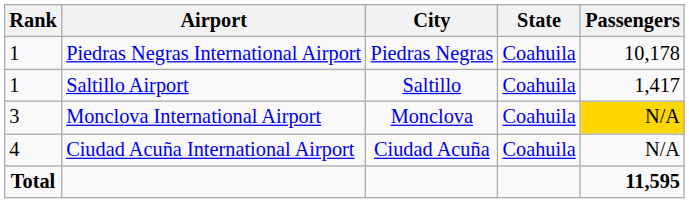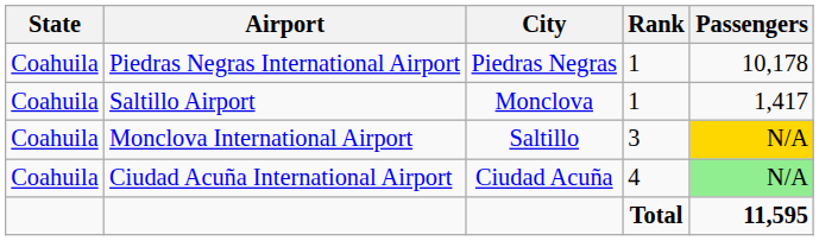columns swapped: Rank <-> State
Saltillo Airport | City: Saltillo -> Monclova
Monclova International Airport | City: Monclova -> Saltillo
Ciudad Acuña International Airport | Passengers: no background -> lightgreen background
